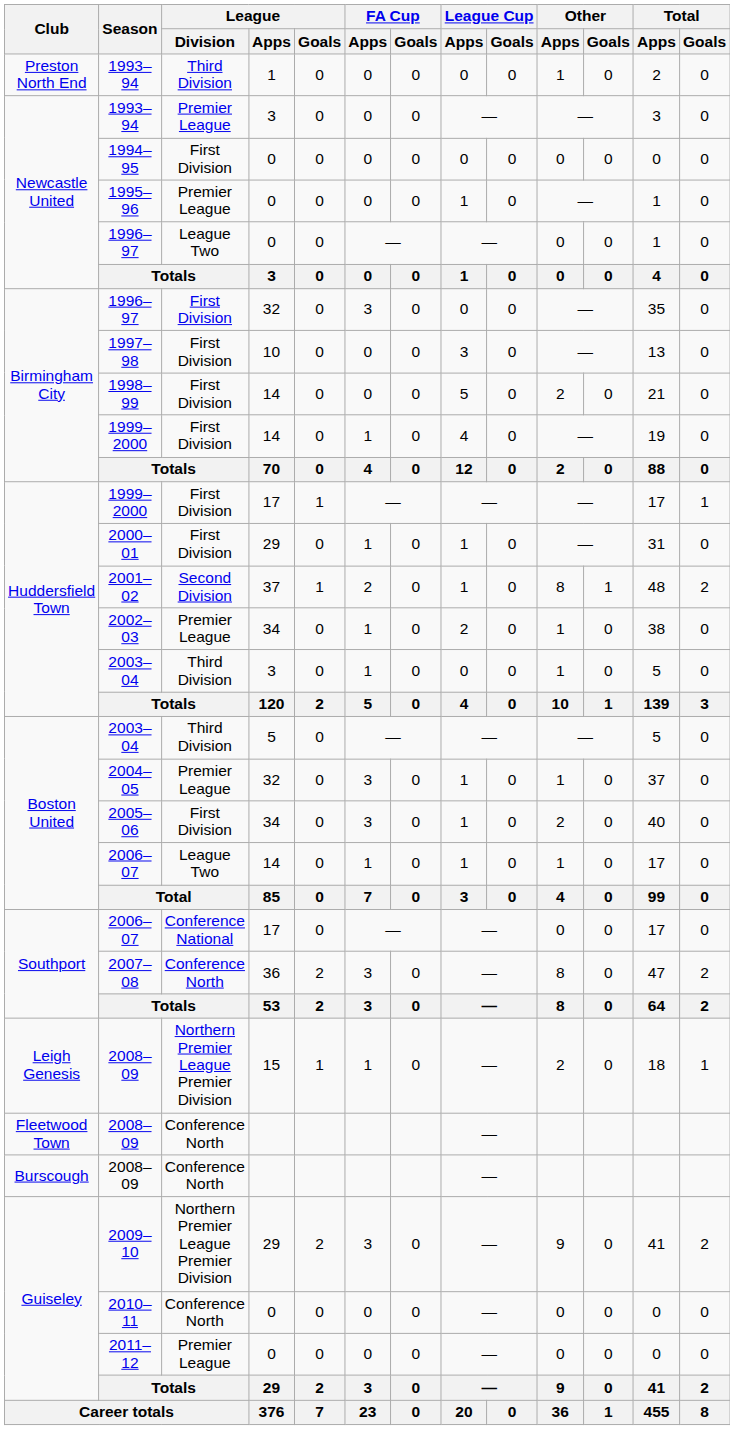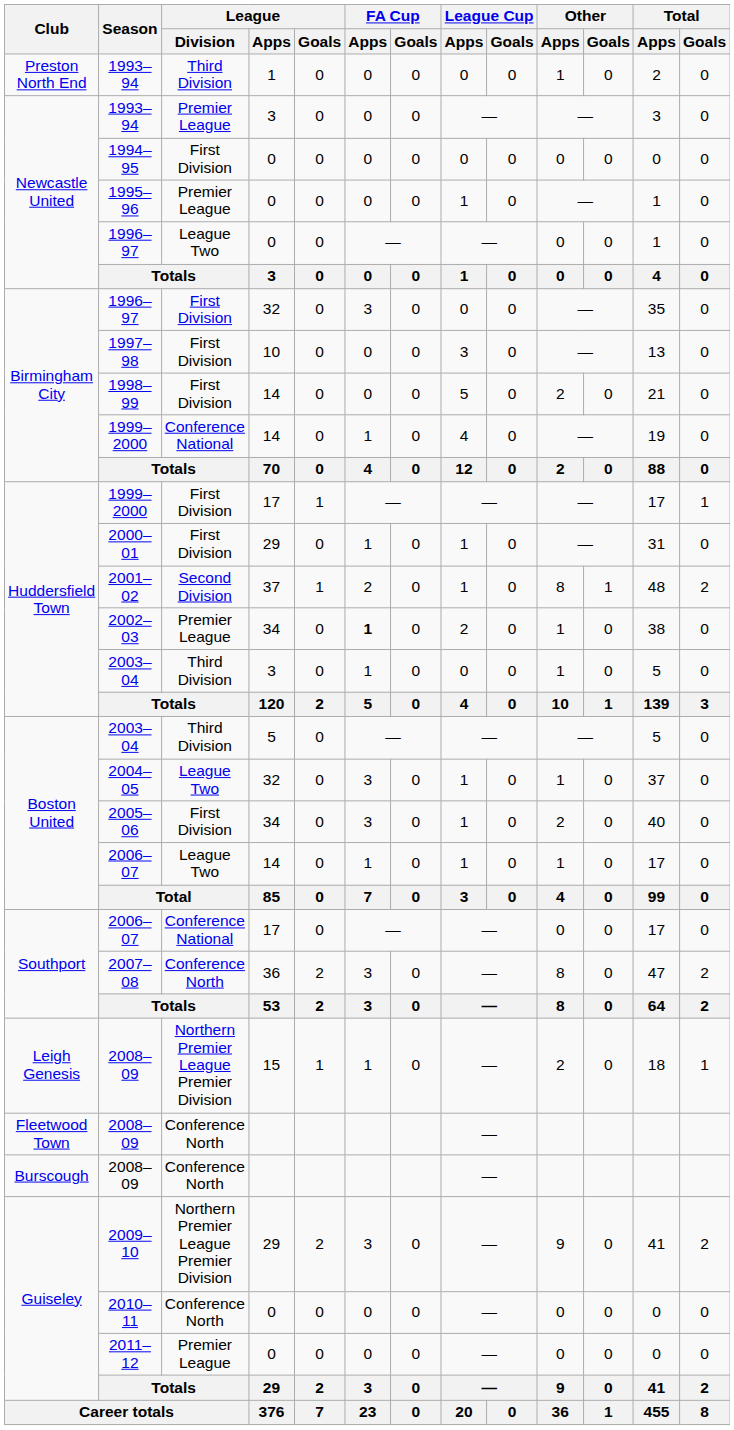Birmingham City / 1999–2000 | League / Division: First Division -> Conference National
2002–03 | FA Cup / Apps: normal -> bold
2004–05 | League / Division: Premier League -> League Two
